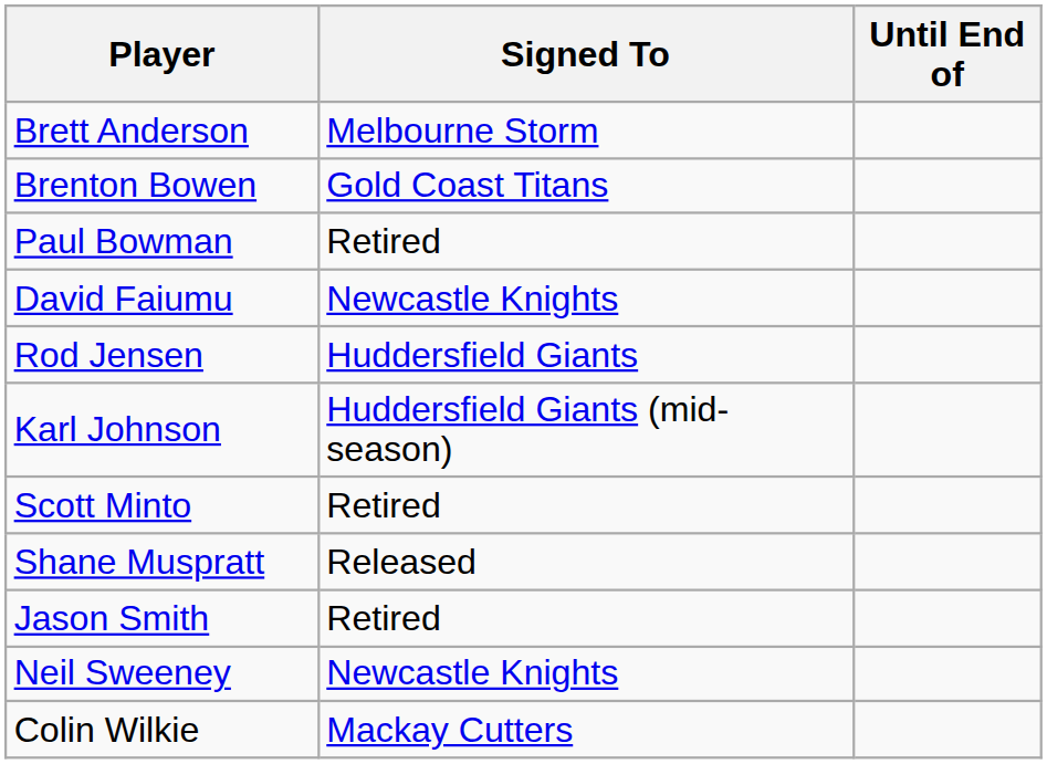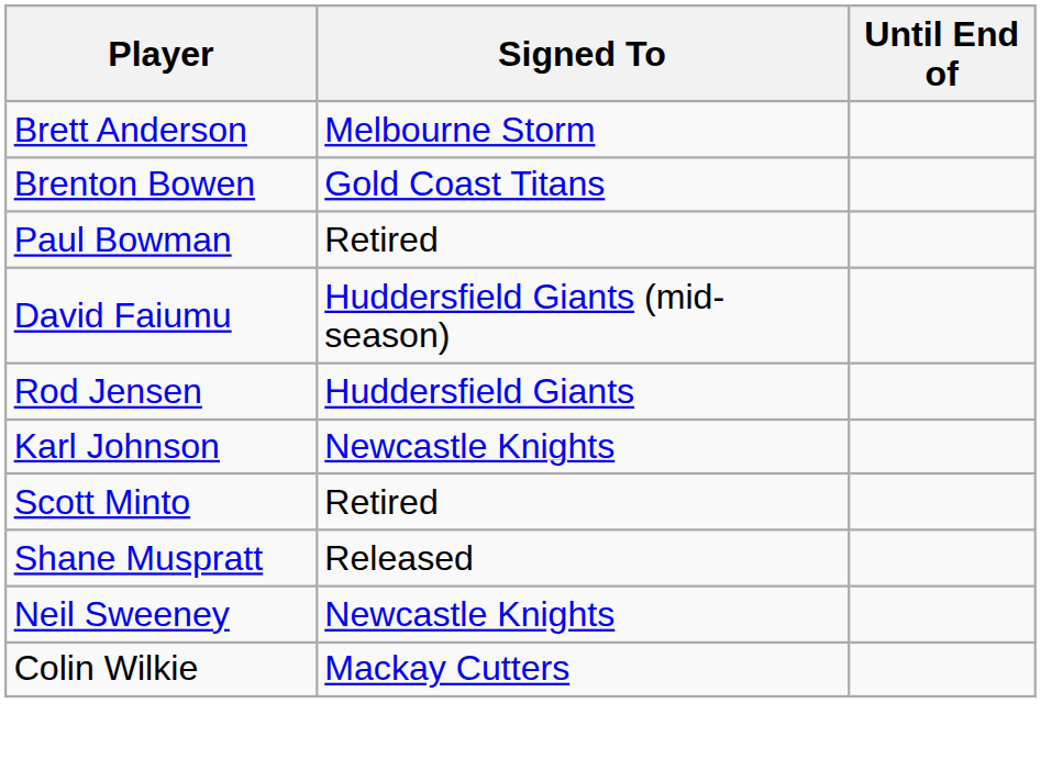David Faiumu | Signed To: Newcastle Knights -> Huddersfield Giants (mid-season)
Karl Johnson | Signed To: Huddersfield Giants (mid-season) -> Newcastle Knights
- row: Jason Smith | Retired
